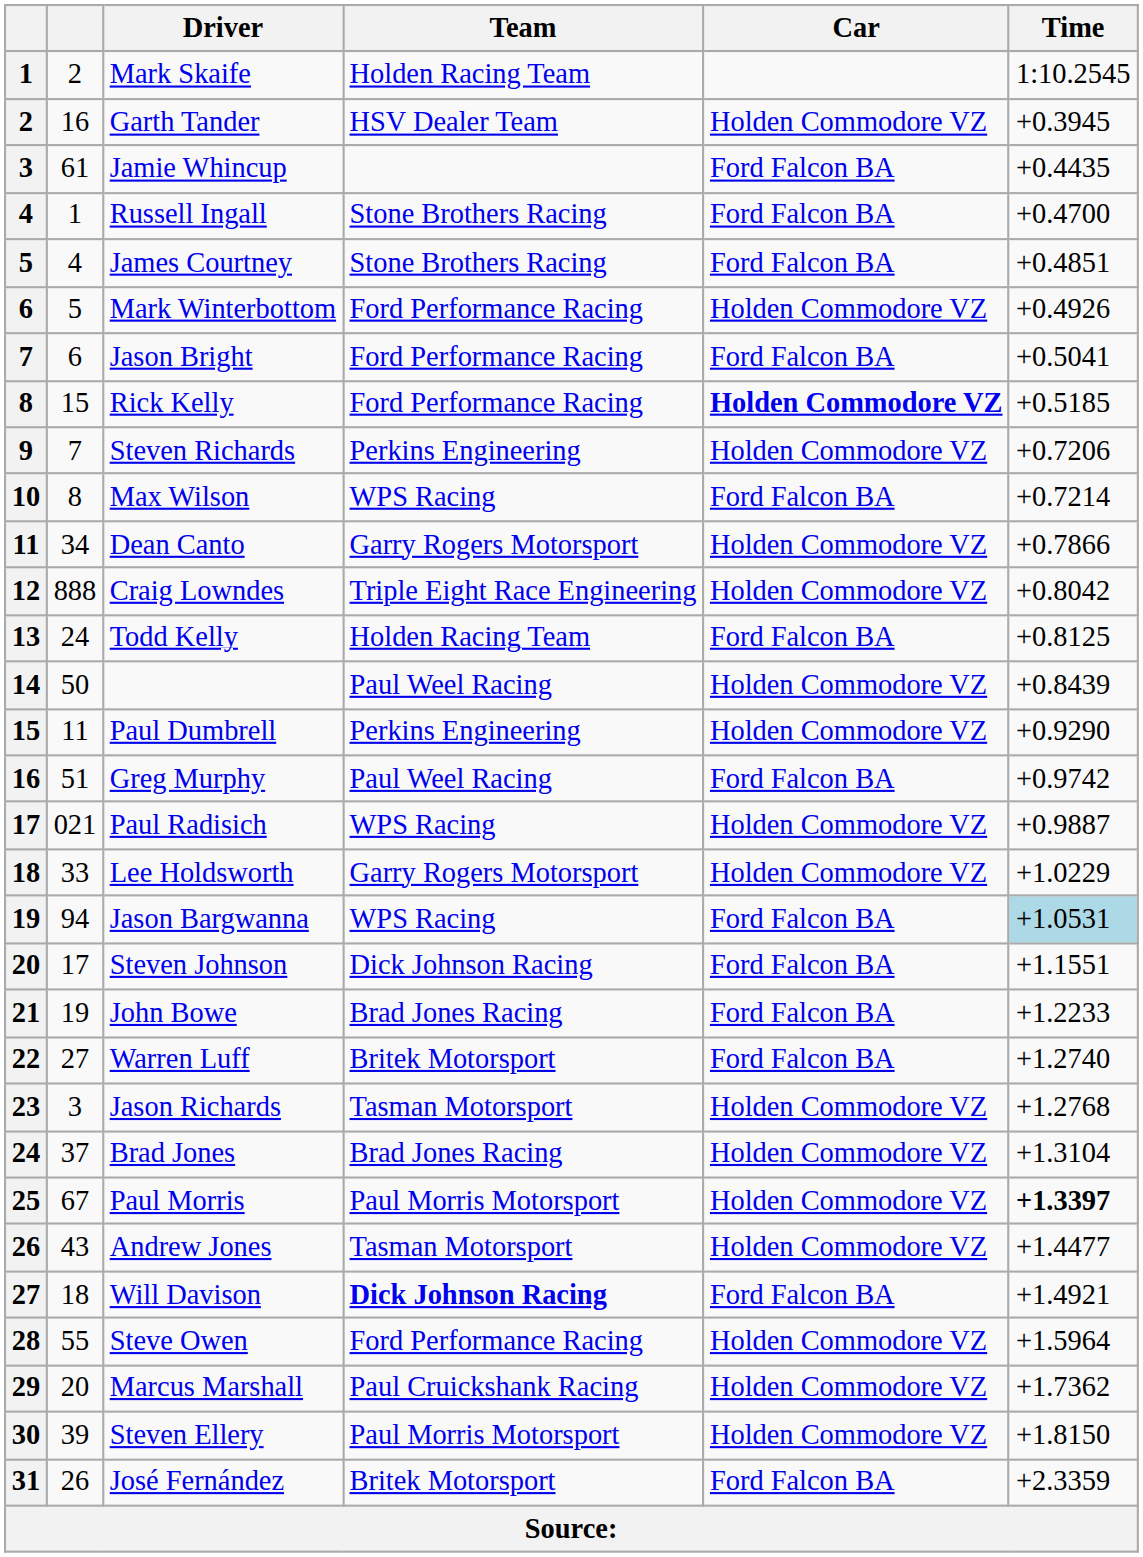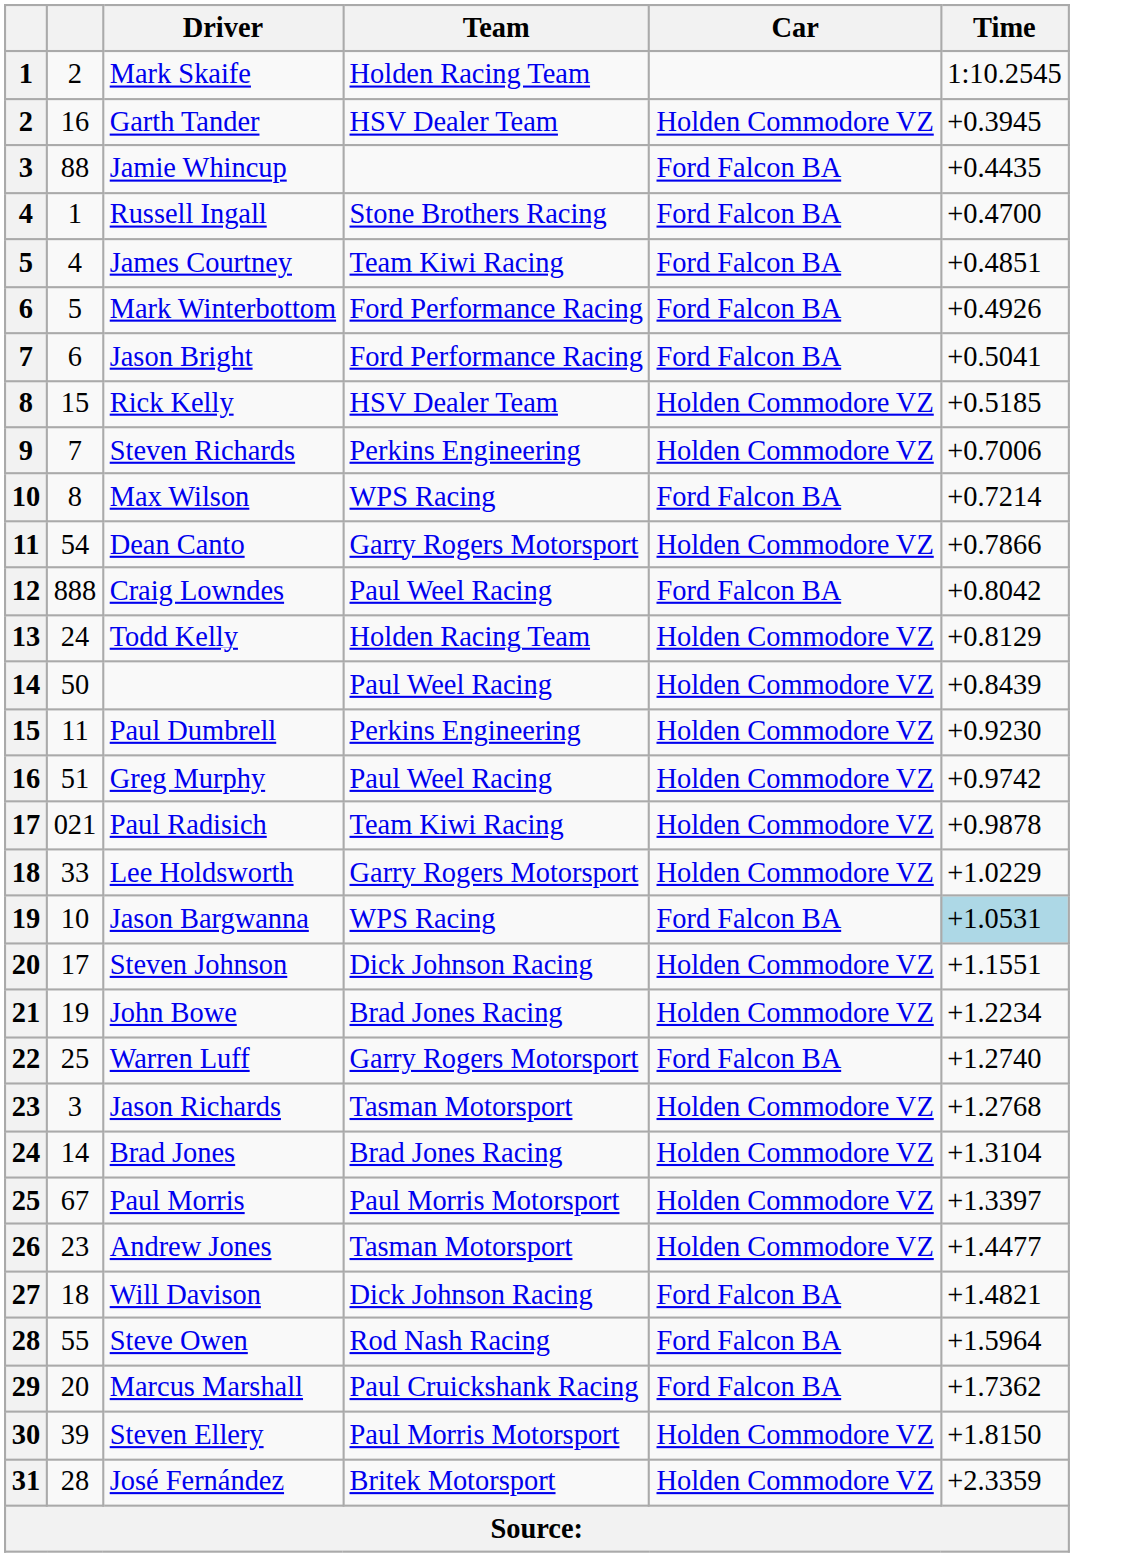Jamie Whincup | column 2: 61 -> 88
James Courtney | Team: Stone Brothers Racing -> Team Kiwi Racing
Mark Winterbottom | Car: Holden Commodore VZ -> Ford Falcon BA
Rick Kelly | Team: Ford Performance Racing -> HSV Dealer Team
Rick Kelly | Car: bold -> normal
Steven Richards | Time: +0.7206 -> +0.7006
Dean Canto | column 2: 34 -> 54
Craig Lowndes | Team: Triple Eight Race Engineering -> Paul Weel Racing
Craig Lowndes | Car: Holden Commodore VZ -> Ford Falcon BA
Todd Kelly | Car: Ford Falcon BA -> Holden Commodore VZ
Todd Kelly | Time: +0.8125 -> +0.8129
Paul Dumbrell | Time: +0.9290 -> +0.9230
Greg Murphy | Car: Ford Falcon BA -> Holden Commodore VZ
Paul Radisich | Team: WPS Racing -> Team Kiwi Racing
Paul Radisich | Time: +0.9887 -> +0.9878
Jason Bargwanna | column 2: 94 -> 10
Steven Johnson | Car: Ford Falcon BA -> Holden Commodore VZ
John Bowe | Car: Ford Falcon BA -> Holden Commodore VZ
John Bowe | Time: +1.2233 -> +1.2234
Warren Luff | column 2: 27 -> 25
Warren Luff | Team: Britek Motorsport -> Garry Rogers Motorsport
Brad Jones | column 2: 37 -> 14
Paul Morris | Time: bold -> normal
Andrew Jones | column 2: 43 -> 23
Will Davison | Team: bold -> normal
Will Davison | Time: +1.4921 -> +1.4821
Steve Owen | Team: Ford Performance Racing -> Rod Nash Racing
Steve Owen | Car: Holden Commodore VZ -> Ford Falcon BA
Marcus Marshall | Car: Holden Commodore VZ -> Ford Falcon BA
José Fernández | column 2: 26 -> 28
José Fernández | Car: Ford Falcon BA -> Holden Commodore VZ
